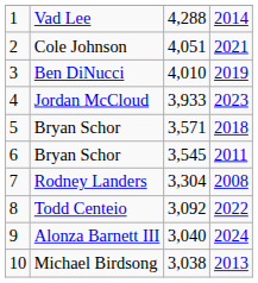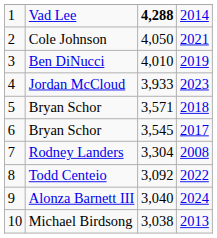Vad Lee | column 3: normal -> bold
Cole Johnson | column 3: 4,051 -> 4,050
6 / Bryan Schor | column 4: 2011 -> 2017
